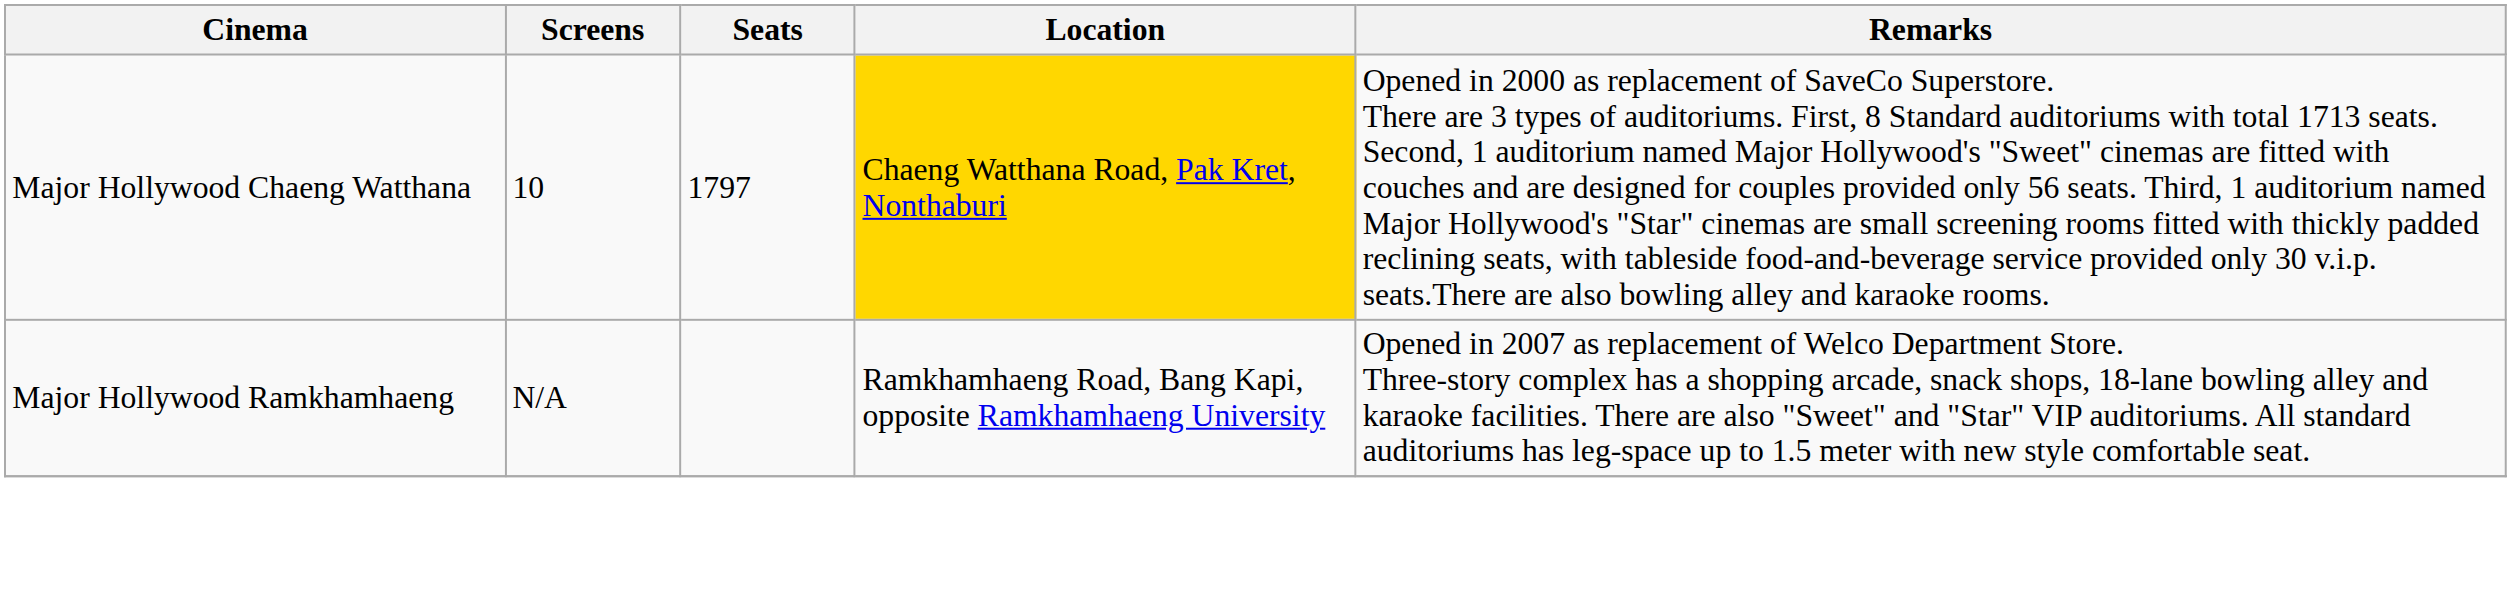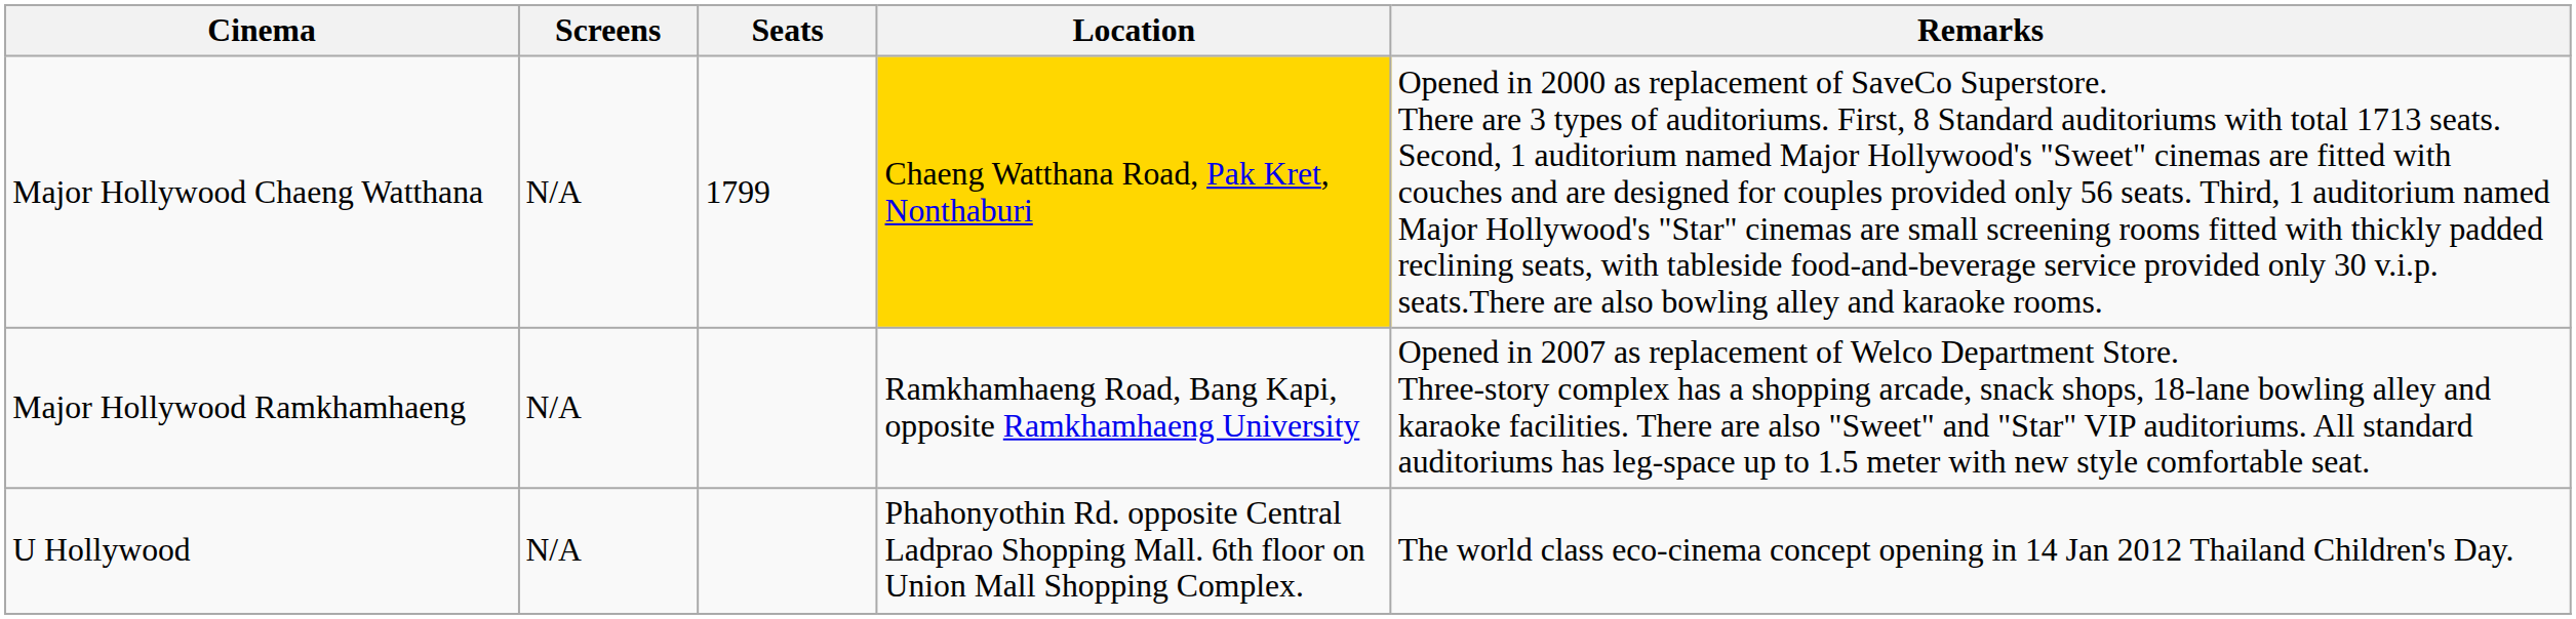Major Hollywood Chaeng Watthana | Screens: 10 -> N/A
Major Hollywood Chaeng Watthana | Seats: 1797 -> 1799
+ row: U Hollywood | N/A | Phahonyothin Rd. opposite Central Ladprao Shopping Mall. 6th floor on Union Mall Shopping Complex. | The world class eco-cinema concept opening in 14 Jan 2012 Thailand Children's Day.
